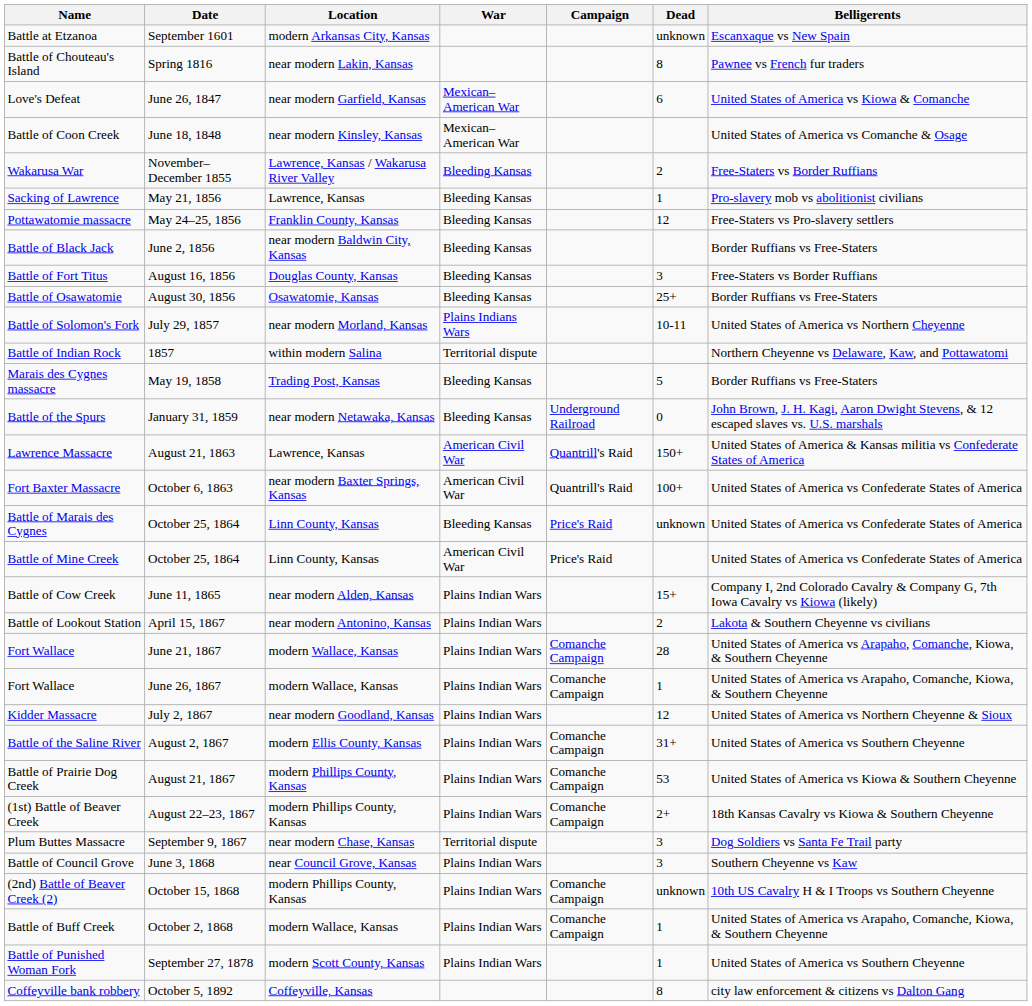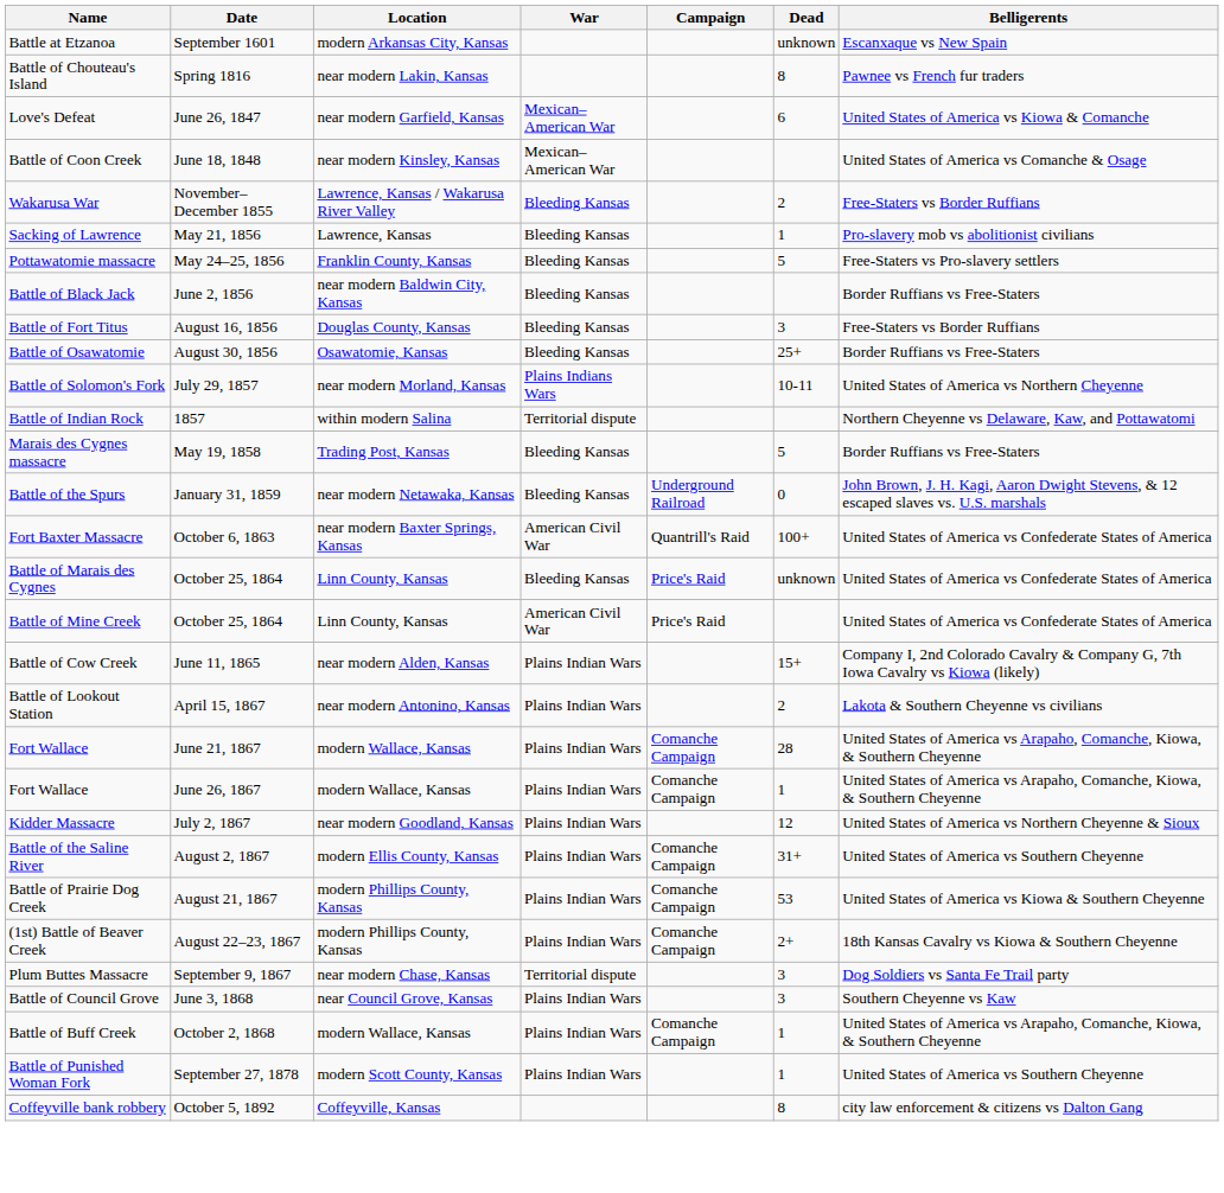Pottawatomie massacre | Dead: 12 -> 5
- row: Lawrence Massacre | August 21, 1863 | Lawrence, Kansas | American Civil War | Quantrill's Raid | 150+ | United States of America & Kansas militia vs Confederate States of America
- row: (2nd) Battle of Beaver Creek (2) | October 15, 1868 | modern Phillips County, Kansas | Plains Indian Wars | Comanche Campaign | unknown | 10th US Cavalry H & I Troops vs Southern Cheyenne
